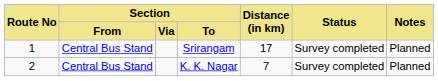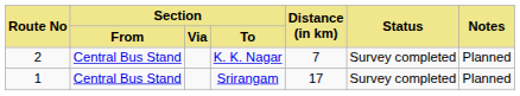rows swapped: Srirangam <-> K. K. Nagar
